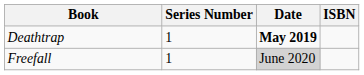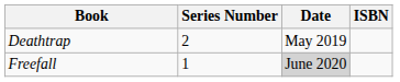Deathtrap | Series Number: 1 -> 2
Deathtrap | Date: bold -> normal
